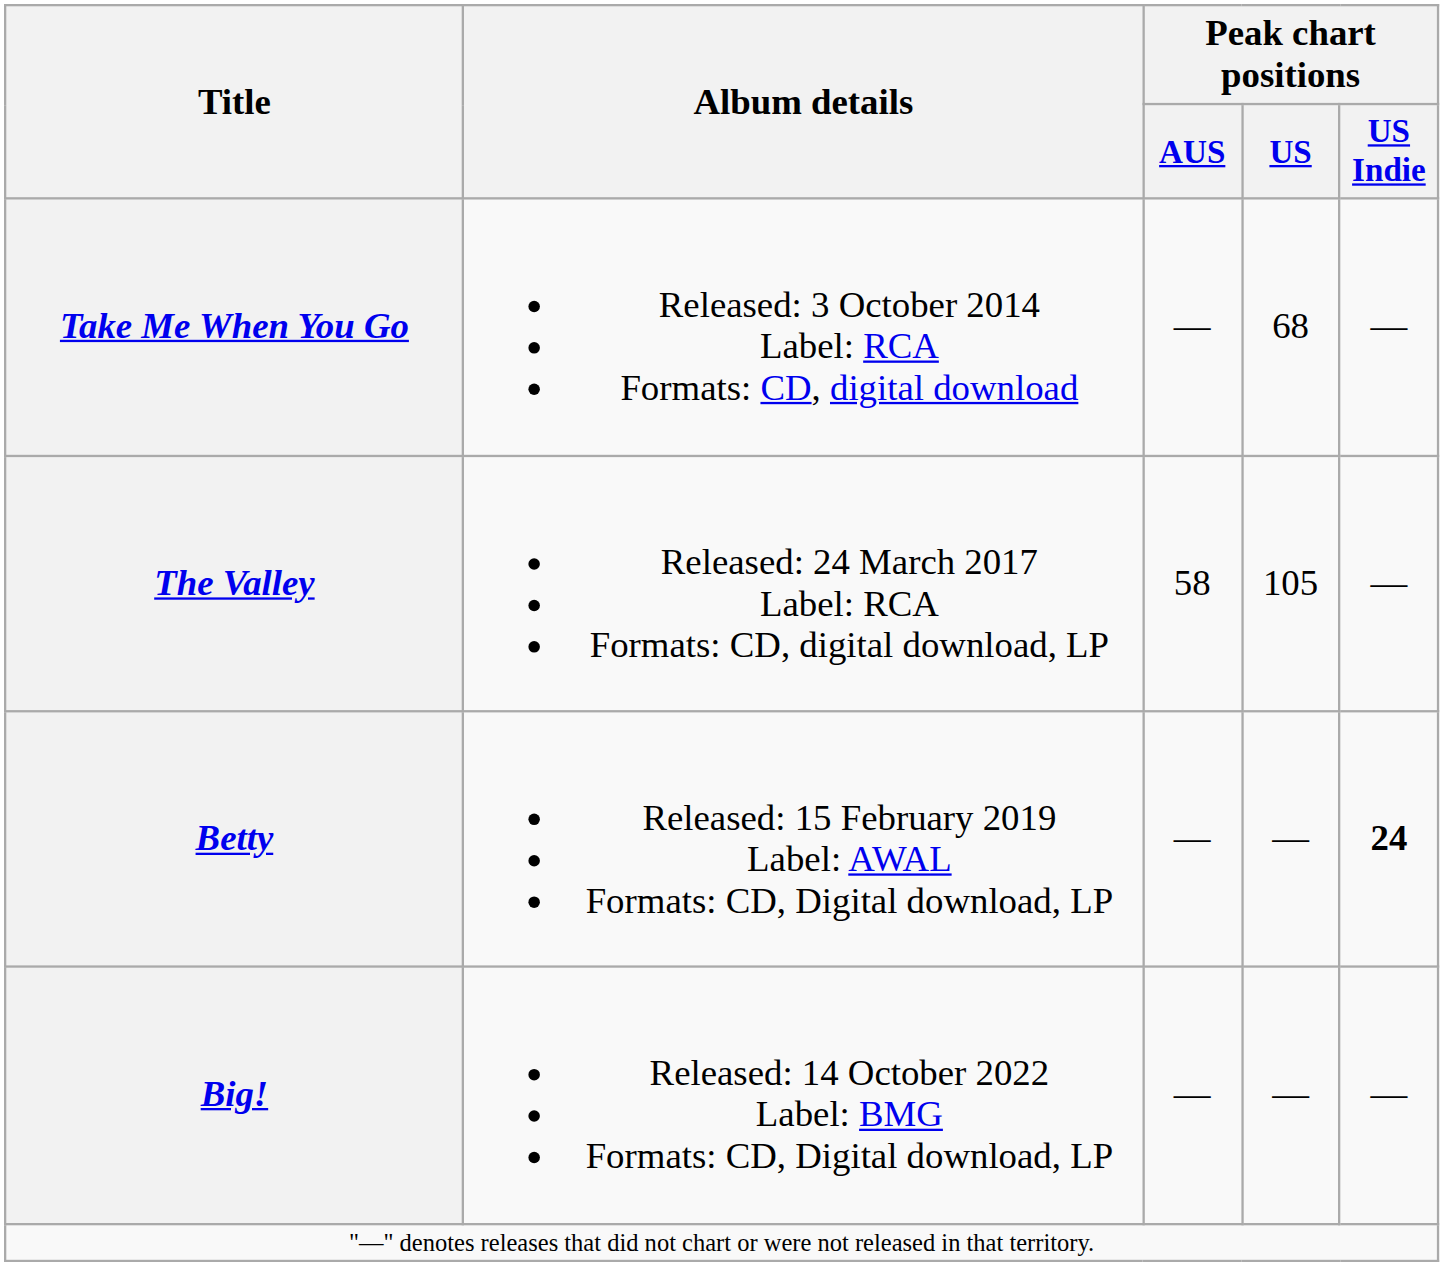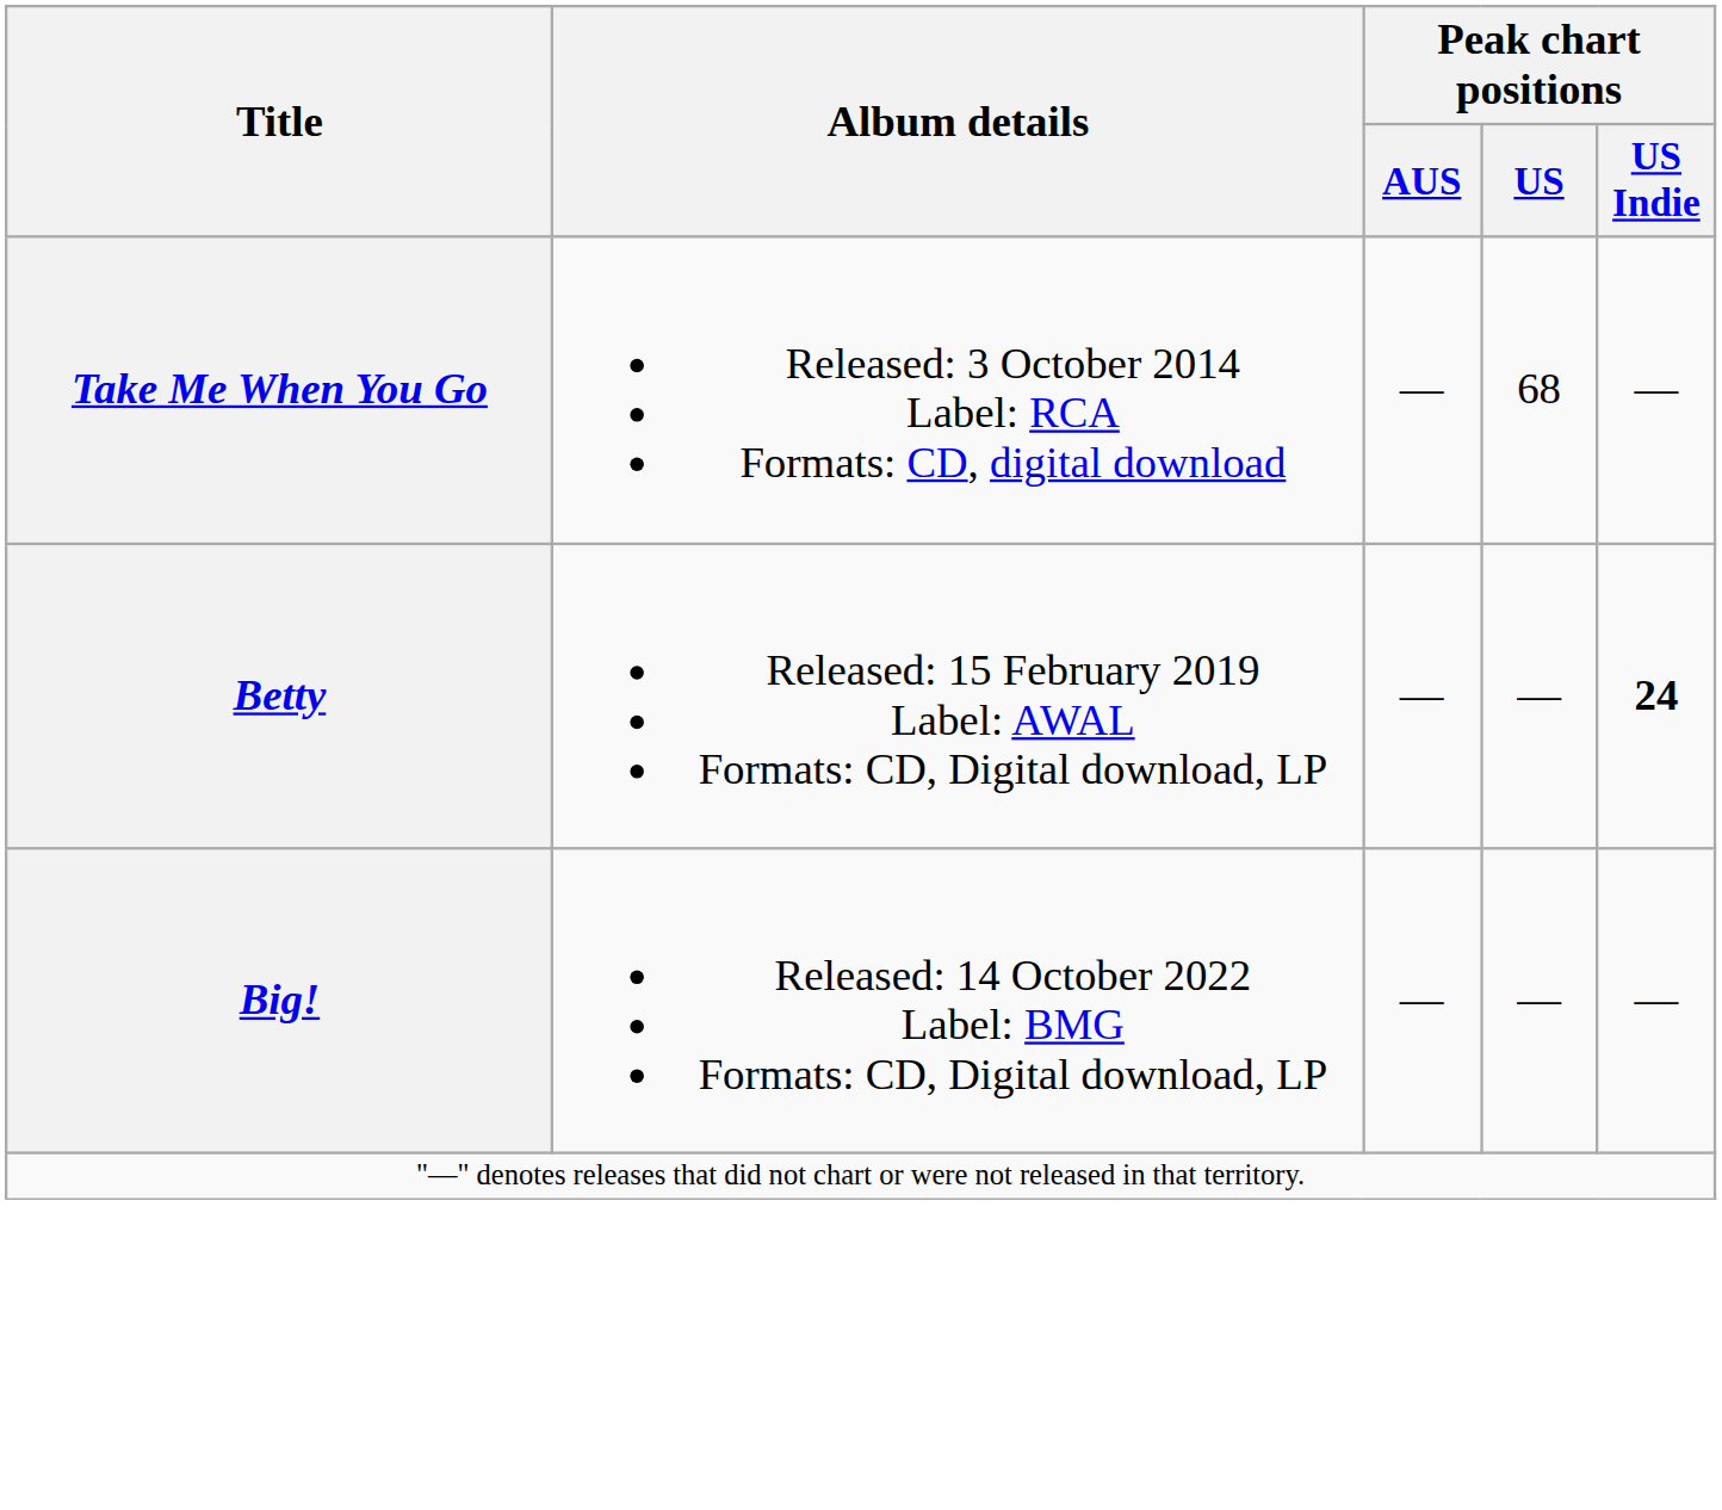- row: The Valley | Released: 24 March 2017 Label: RCA Formats: CD, digital download, LP | 58 | 105 | —
